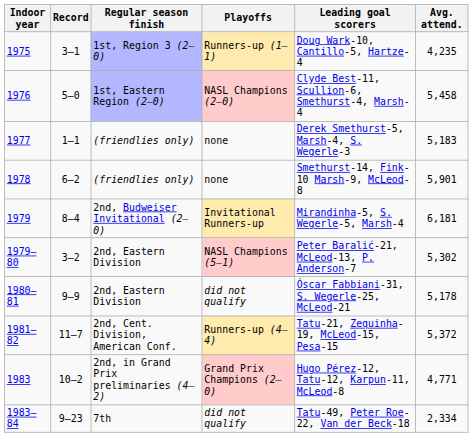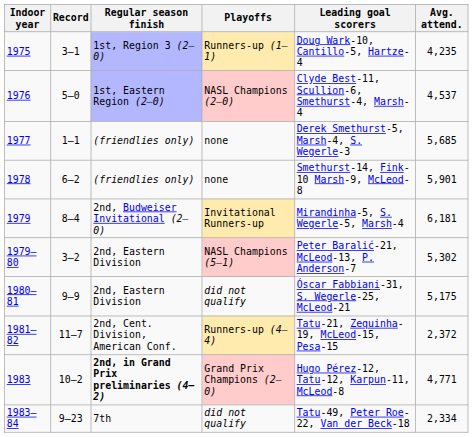1976 | Avg. attend.: 5,458 -> 4,537
1977 | Avg. attend.: 5,183 -> 5,685
1980–81 | Avg. attend.: 5,178 -> 5,175
1981–82 | Avg. attend.: 5,372 -> 2,372
1983 | Regular season finish: normal -> bold
